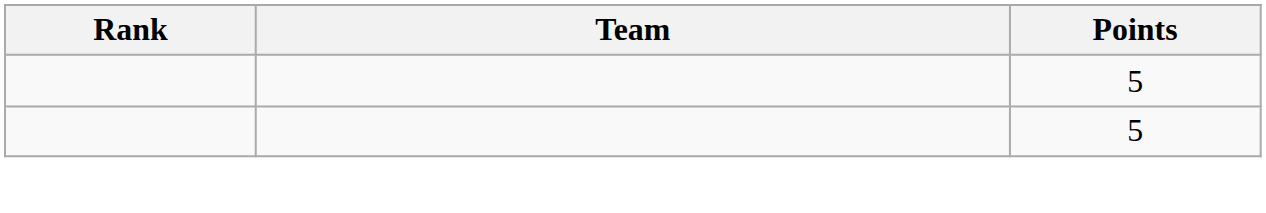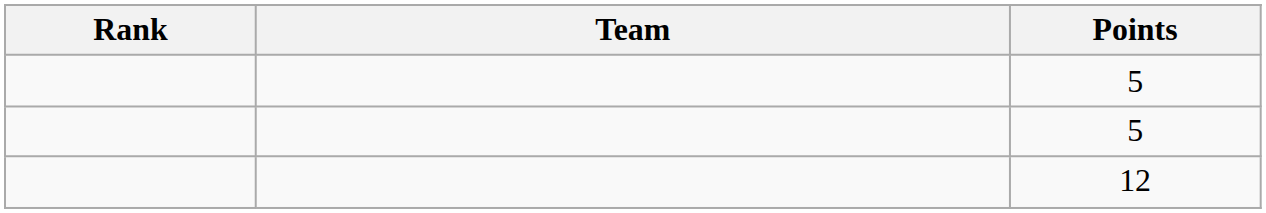+ row: 12
